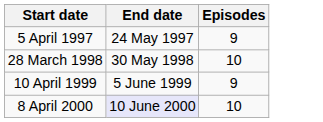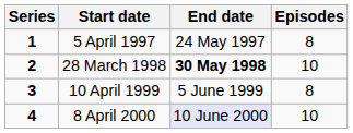+ column: Series | 1 | 2 | 3 | 4
5 April 1997 | Episodes: 9 -> 8
28 March 1998 | End date: normal -> bold
10 April 1999 | Episodes: 9 -> 8
